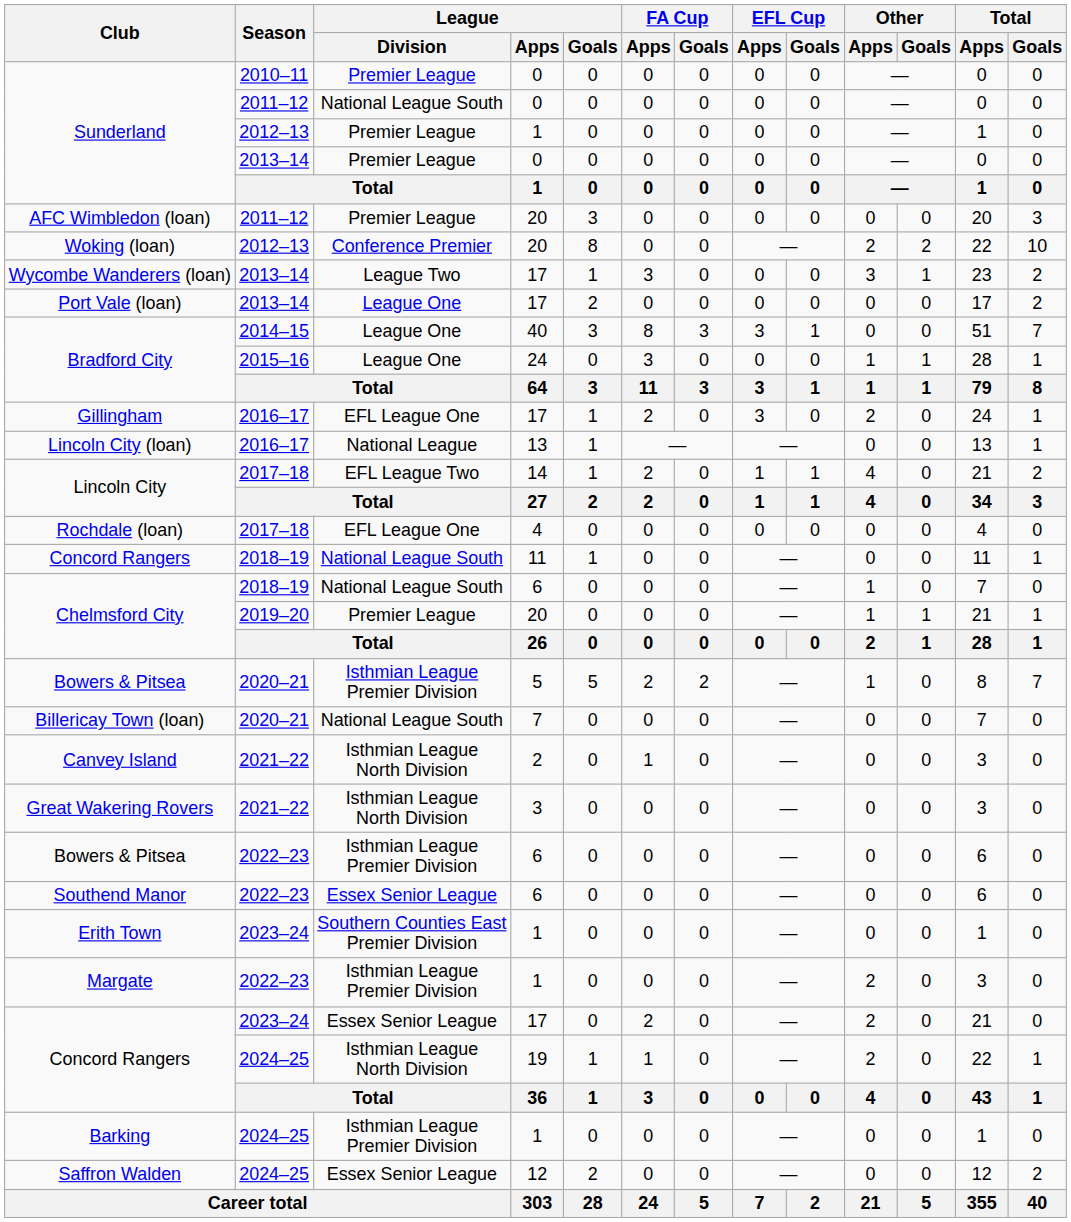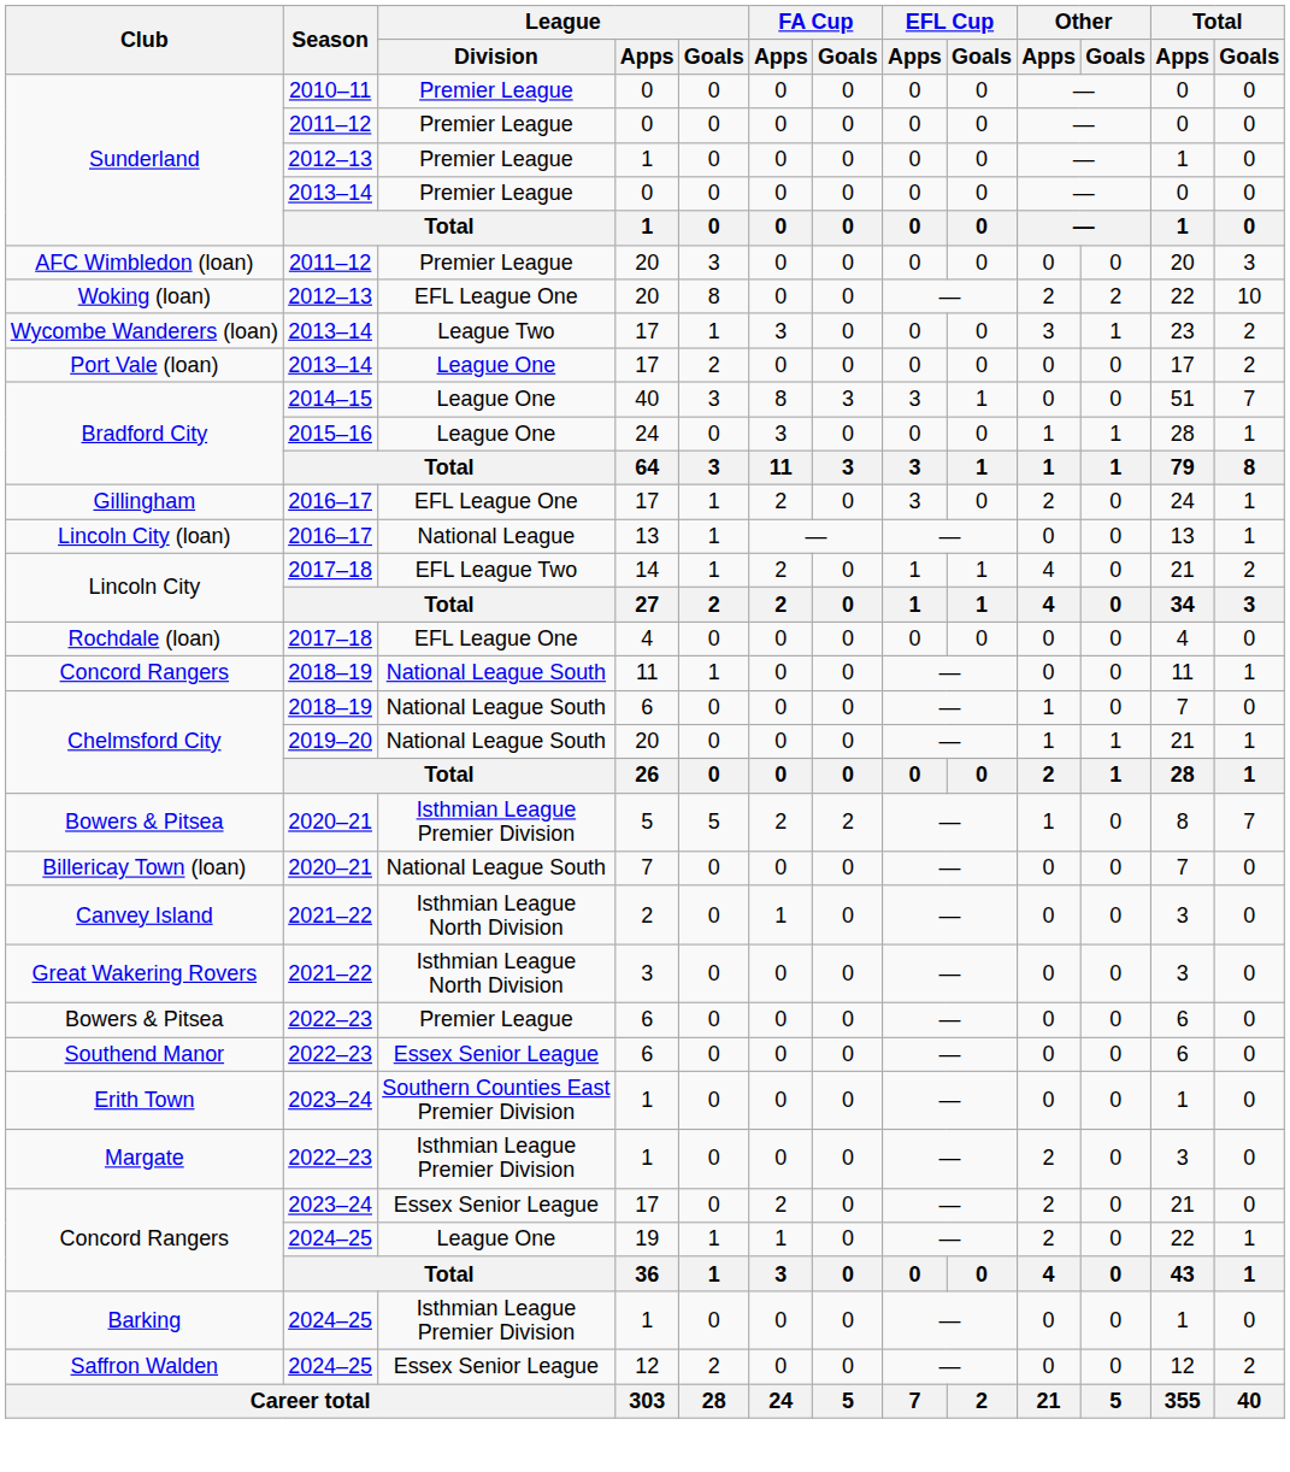Sunderland / 2011–12 | League / Division: National League South -> Premier League
Woking (loan) | League / Division: Conference Premier -> EFL League One
Chelmsford City / 2019–20 | League / Division: Premier League -> National League South
Bowers & Pitsea / 2022–23 | League / Division: Isthmian League Premier Division -> Premier League
Concord Rangers / 2024–25 | League / Division: Isthmian League North Division -> League One
